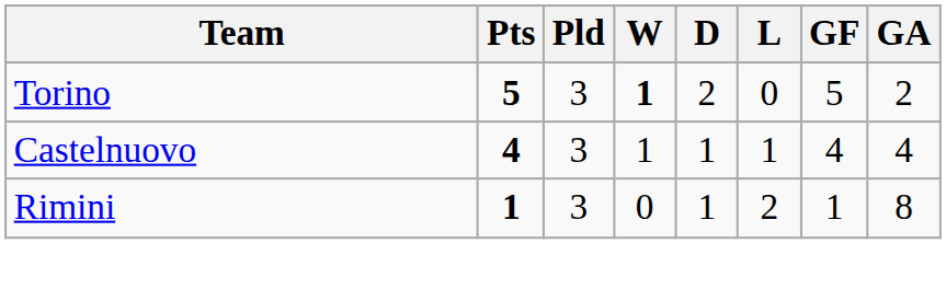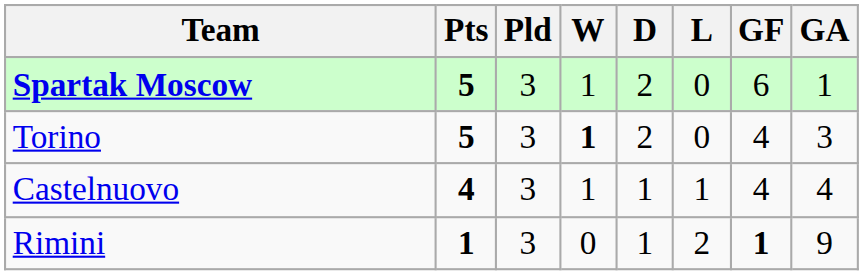+ row: Spartak Moscow | 5 | 3 | 1 | 2 | 0 | 6 | 1
Torino | GF: 5 -> 4
Torino | GA: 2 -> 3
Rimini | GF: normal -> bold
Rimini | GA: 8 -> 9
